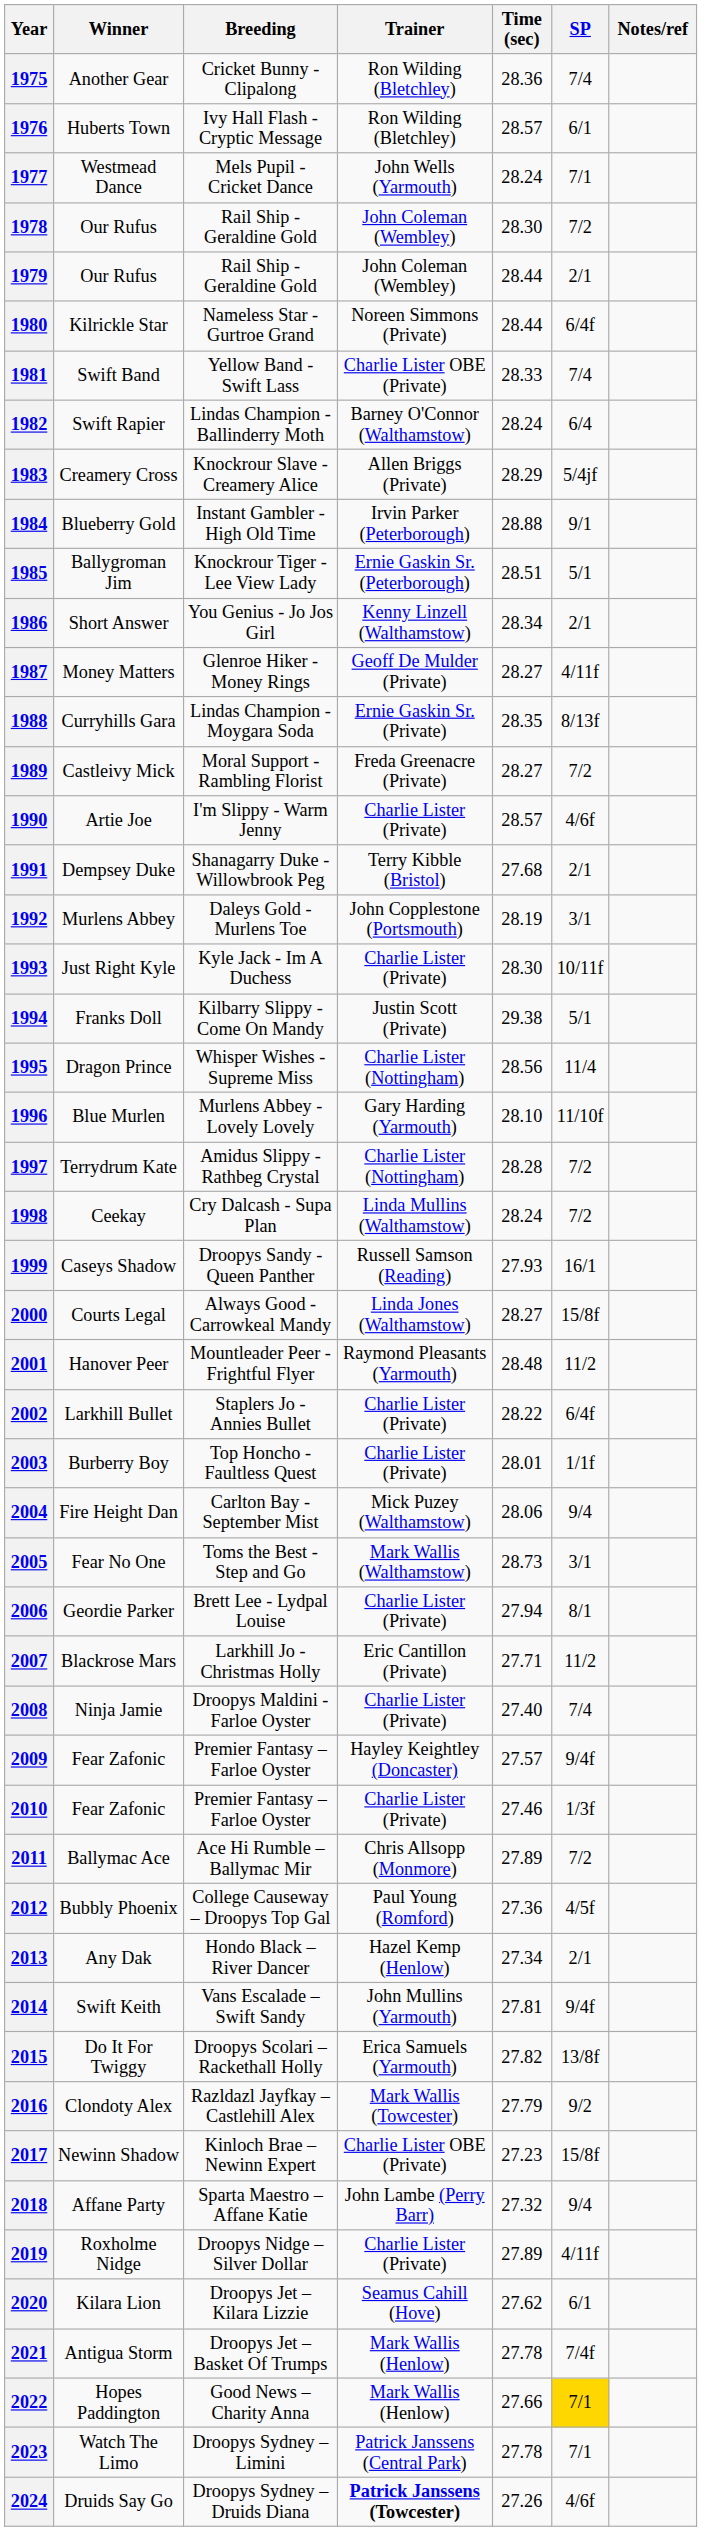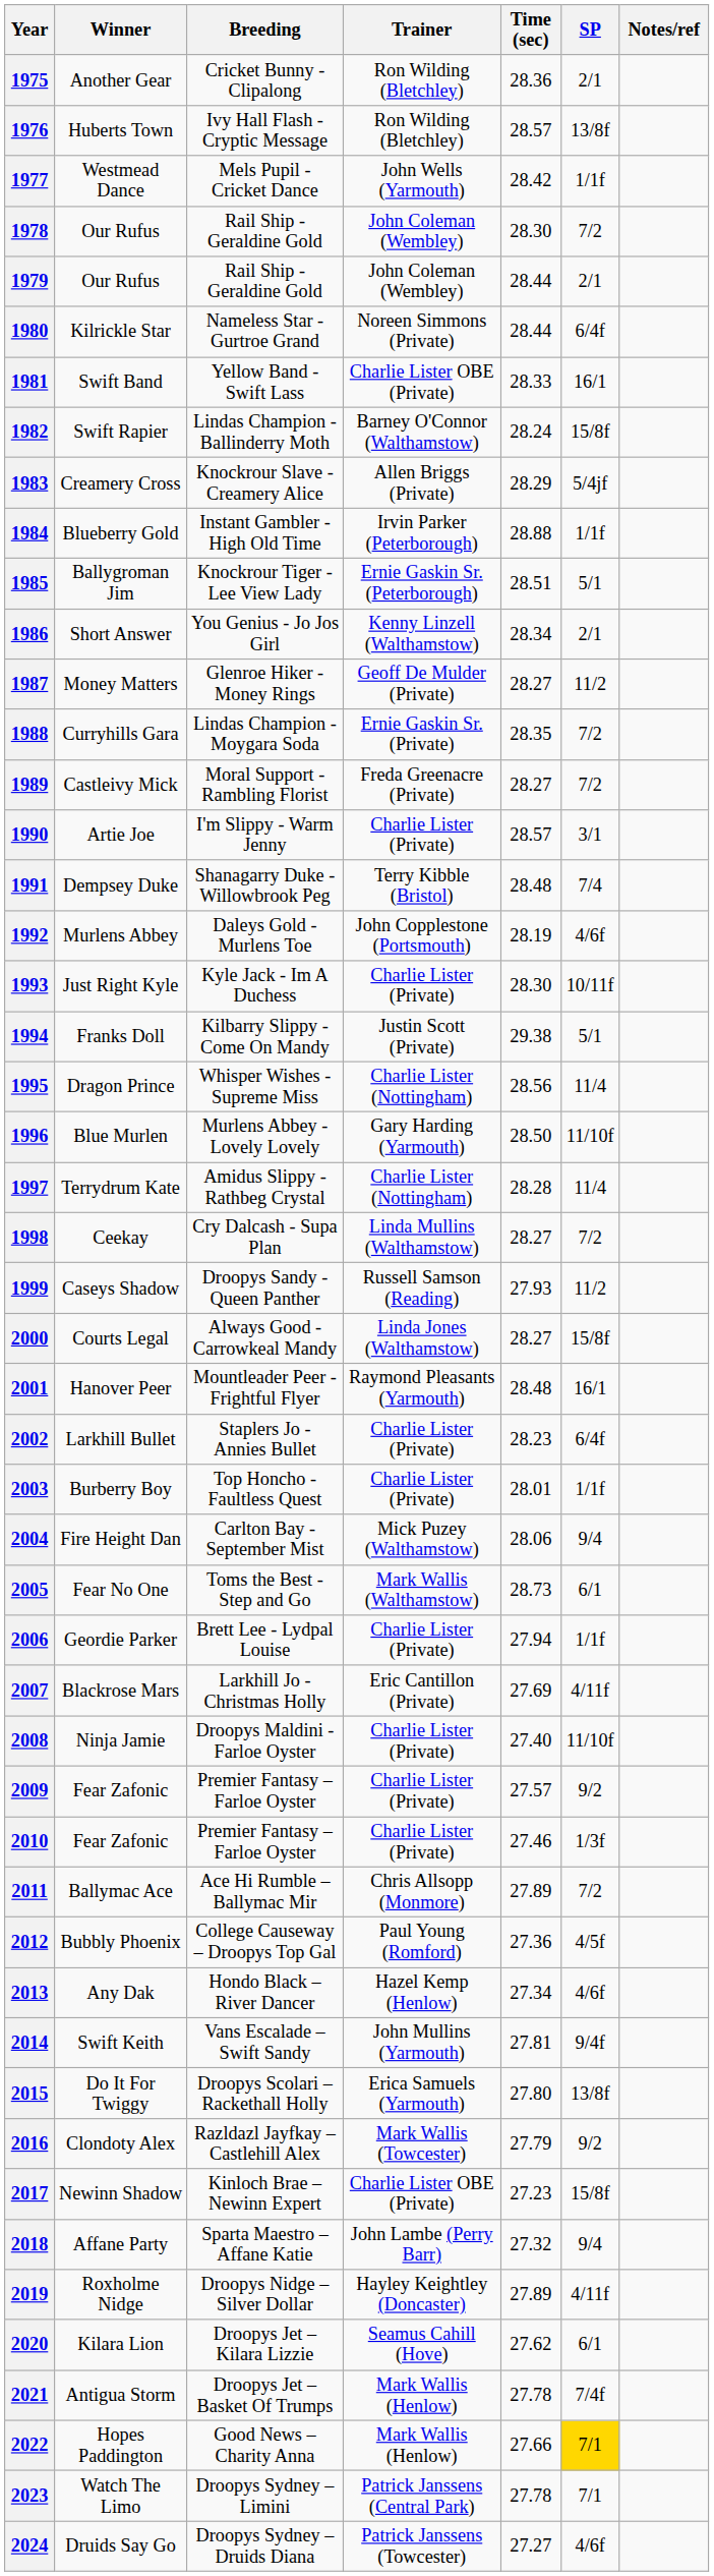1975 | SP: 7/4 -> 2/1
1976 | SP: 6/1 -> 13/8f
1977 | Time (sec): 28.24 -> 28.42
1977 | SP: 7/1 -> 1/1f
1981 | SP: 7/4 -> 16/1
1982 | SP: 6/4 -> 15/8f
1984 | SP: 9/1 -> 1/1f
1987 | SP: 4/11f -> 11/2
1988 | SP: 8/13f -> 7/2
1990 | SP: 4/6f -> 3/1
1991 | Time (sec): 27.68 -> 28.48
1991 | SP: 2/1 -> 7/4
1992 | SP: 3/1 -> 4/6f
1996 | Time (sec): 28.10 -> 28.50
1997 | SP: 7/2 -> 11/4
1998 | Time (sec): 28.24 -> 28.27
1999 | SP: 16/1 -> 11/2
2001 | SP: 11/2 -> 16/1
2002 | Time (sec): 28.22 -> 28.23
2005 | SP: 3/1 -> 6/1
2006 | SP: 8/1 -> 1/1f
2007 | Time (sec): 27.71 -> 27.69
2007 | SP: 11/2 -> 4/11f
2008 | SP: 7/4 -> 11/10f
2009 | Trainer: Hayley Keightley (Doncaster) -> Charlie Lister (Private)
2009 | SP: 9/4f -> 9/2
2013 | SP: 2/1 -> 4/6f
2015 | Time (sec): 27.82 -> 27.80
2019 | Trainer: Charlie Lister (Private) -> Hayley Keightley (Doncaster)
2024 | Trainer: bold -> normal
2024 | Time (sec): 27.26 -> 27.27
